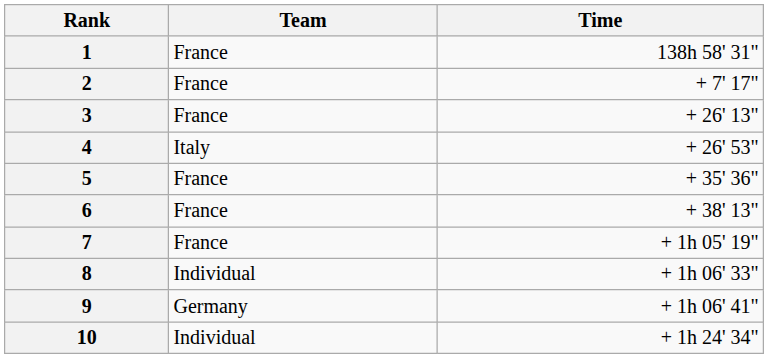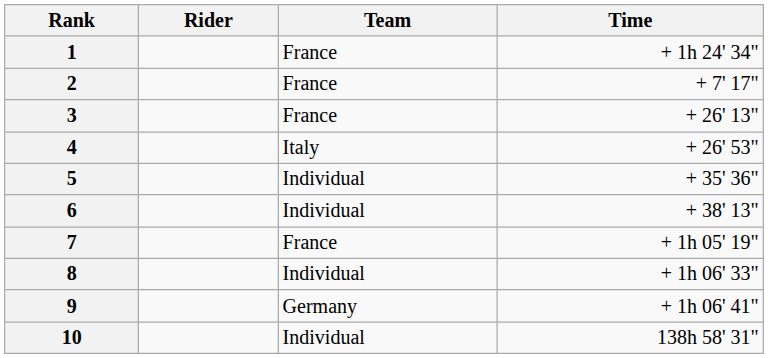+ column: Rider
1 | Time: 138h 58' 31" -> + 1h 24' 34"
5 | Team: France -> Individual
6 | Team: France -> Individual
10 | Time: + 1h 24' 34" -> 138h 58' 31"
